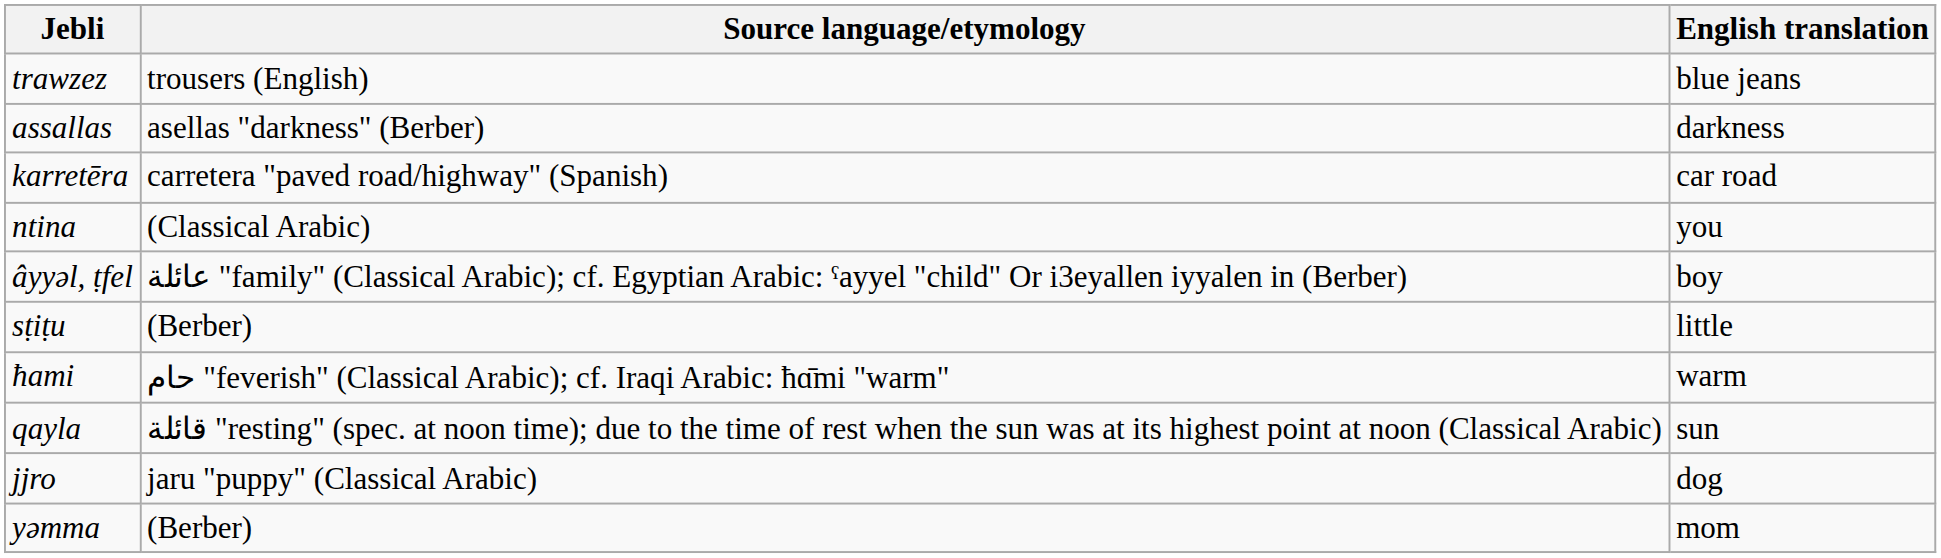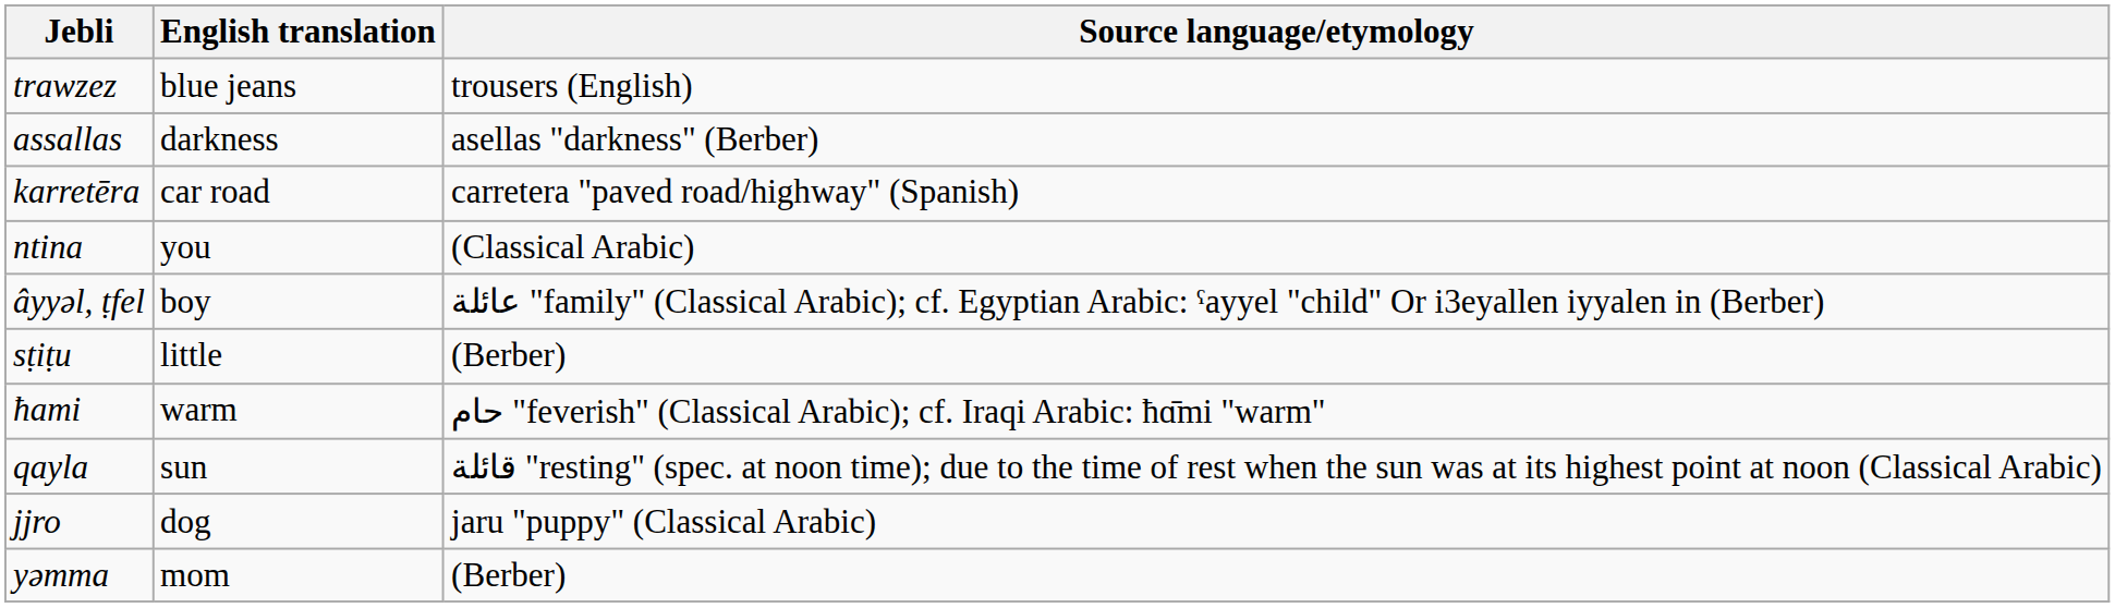columns swapped: English translation <-> Source language/etymology
